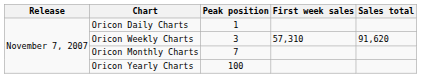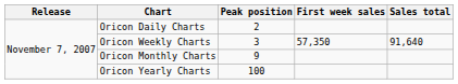Oricon Daily Charts | Peak position: 1 -> 2
Oricon Weekly Charts | First week sales: 57,310 -> 57,350
Oricon Weekly Charts | Sales total: 91,620 -> 91,640
Oricon Monthly Charts | Peak position: 7 -> 9
